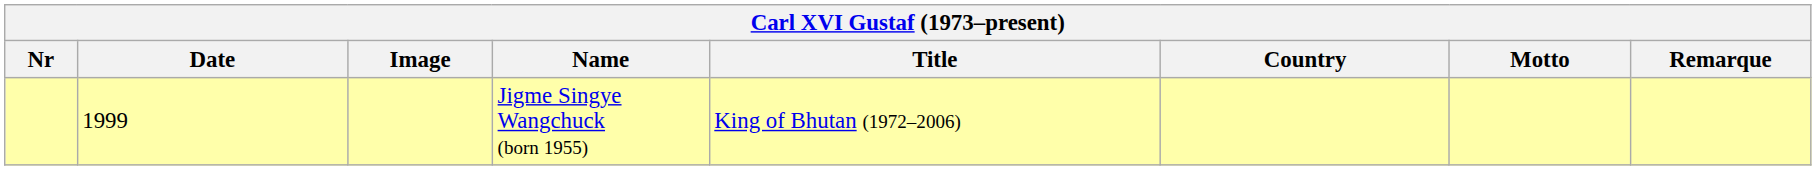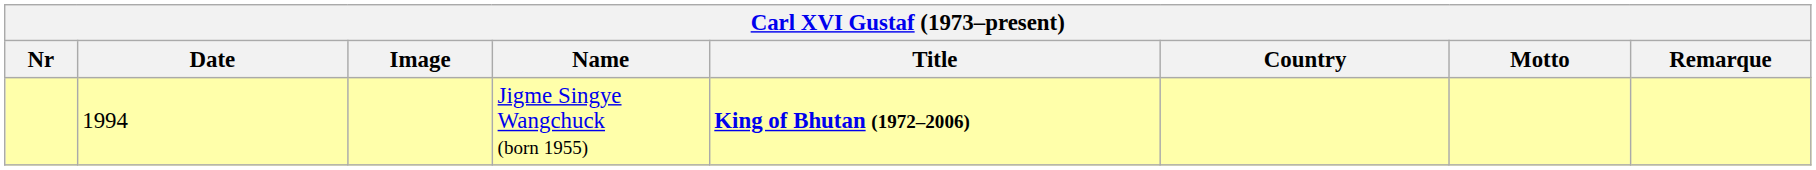Jigme Singye Wangchuck (born 1955) | Date: 1999 -> 1994
Jigme Singye Wangchuck (born 1955) | Title: normal -> bold
